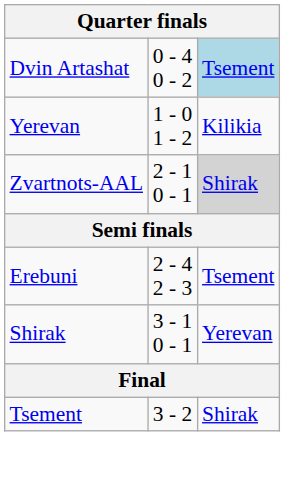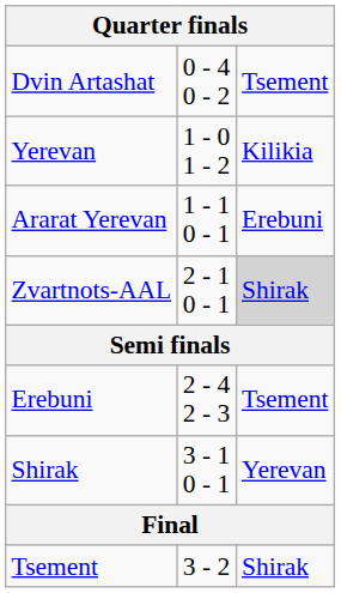Dvin Artashat | column 3: lightblue background -> no background
+ row: Ararat Yerevan | 1 - 1 0 - 1 | Erebuni
